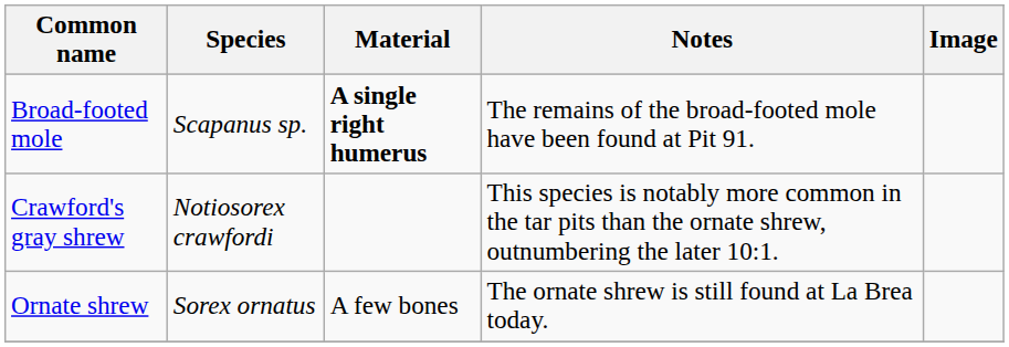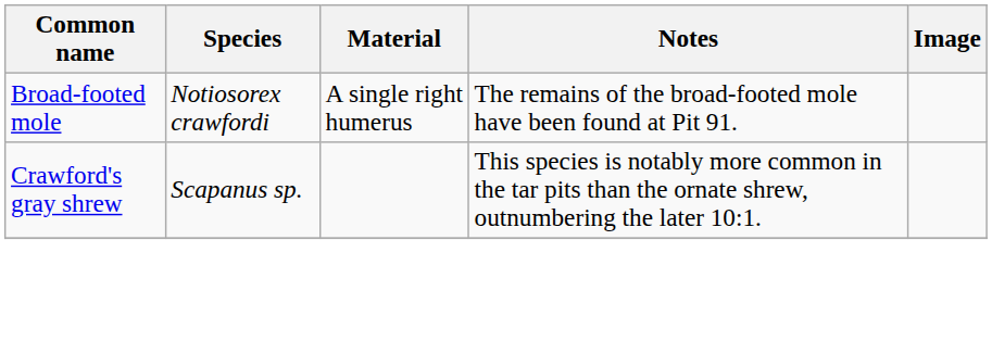Broad-footed mole | Species: Scapanus sp. -> Notiosorex crawfordi
Broad-footed mole | Material: bold -> normal
Crawford's gray shrew | Species: Notiosorex crawfordi -> Scapanus sp.
- row: Ornate shrew | Sorex ornatus | A few bones | The ornate shrew is still found at La Brea today.
